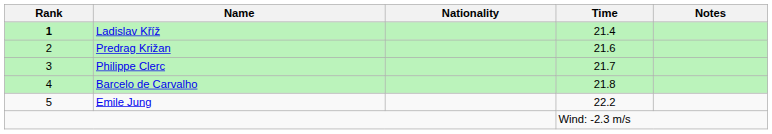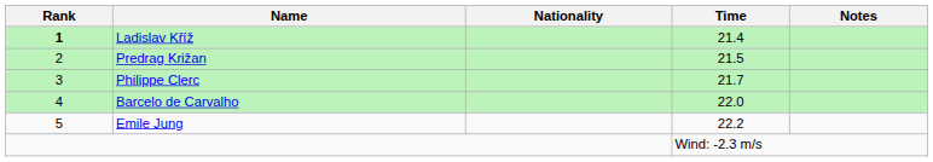Predrag Križan | Time: 21.6 -> 21.5
Barcelo de Carvalho | Time: 21.8 -> 22.0
